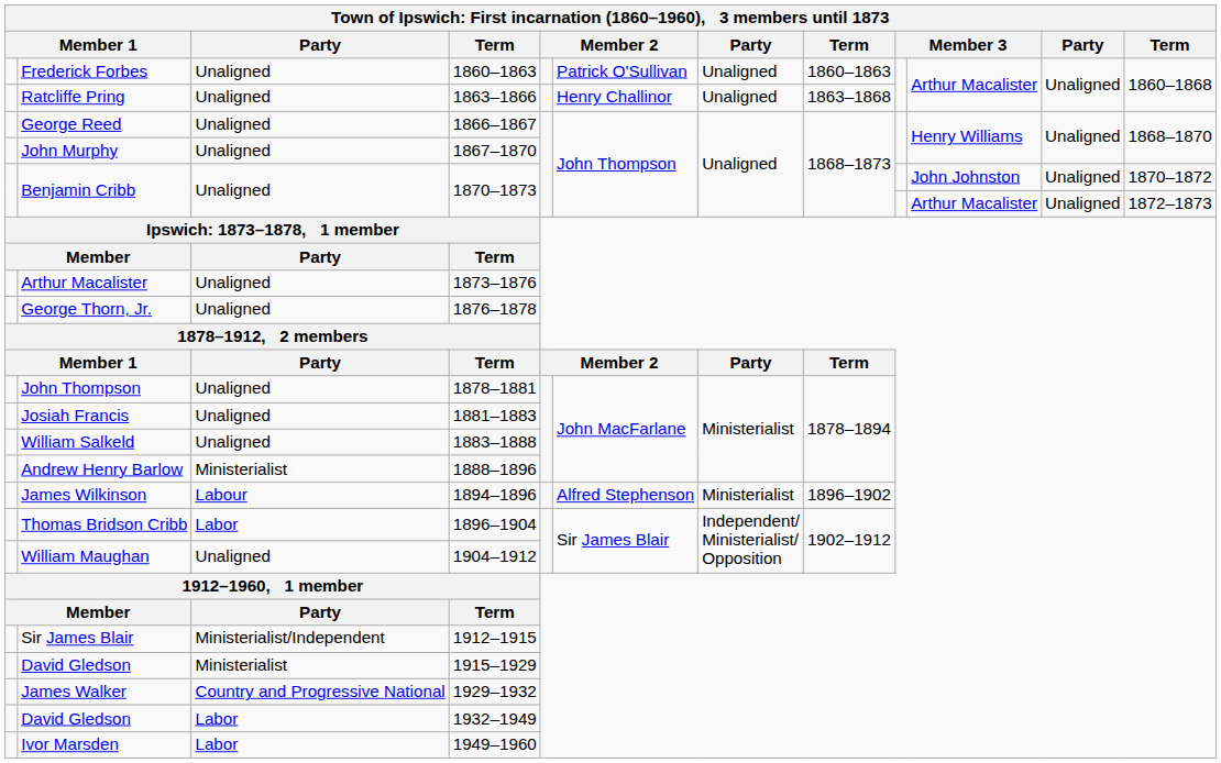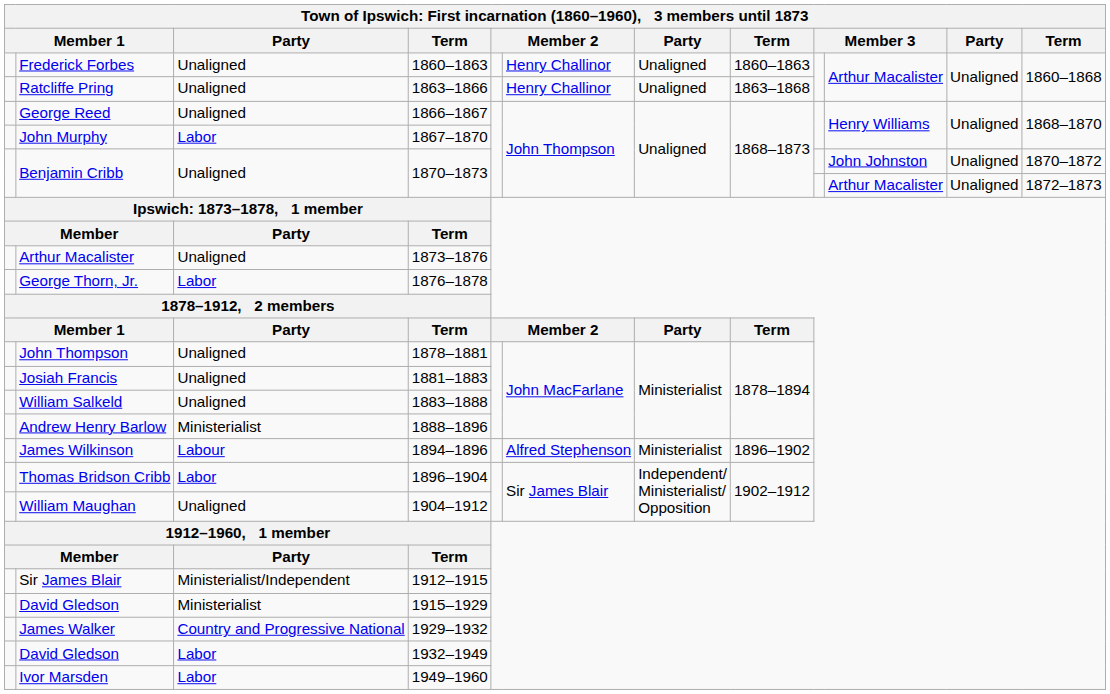Frederick Forbes | column 6: Patrick O'Sullivan -> Henry Challinor
John Murphy | column 3: Unaligned -> Labor
George Thorn, Jr. | column 3: Unaligned -> Labor
